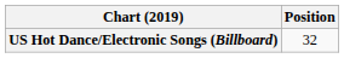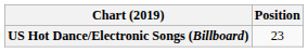US Hot Dance/Electronic Songs (Billboard) | Position: 32 -> 23
